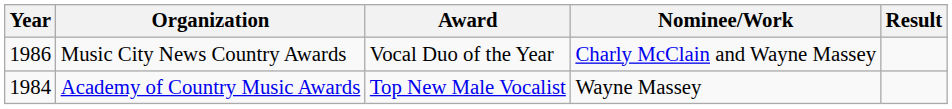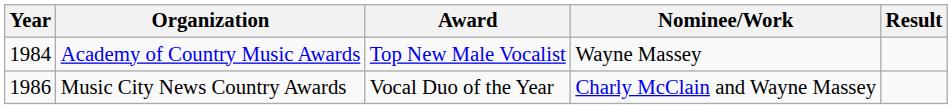rows swapped: Academy of Country Music Awards <-> Music City News Country Awards
